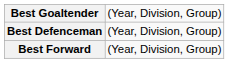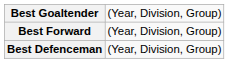rows swapped: Best Defenceman <-> Best Forward
